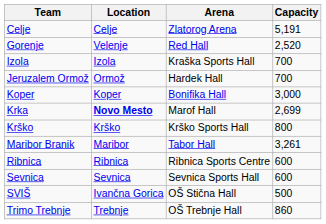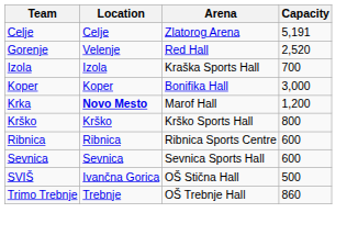- row: Jeruzalem Ormož | Ormož | Hardek Hall | 700
Krka | Capacity: 2,699 -> 1,200
- row: Maribor Branik | Maribor | Tabor Hall | 3,261
